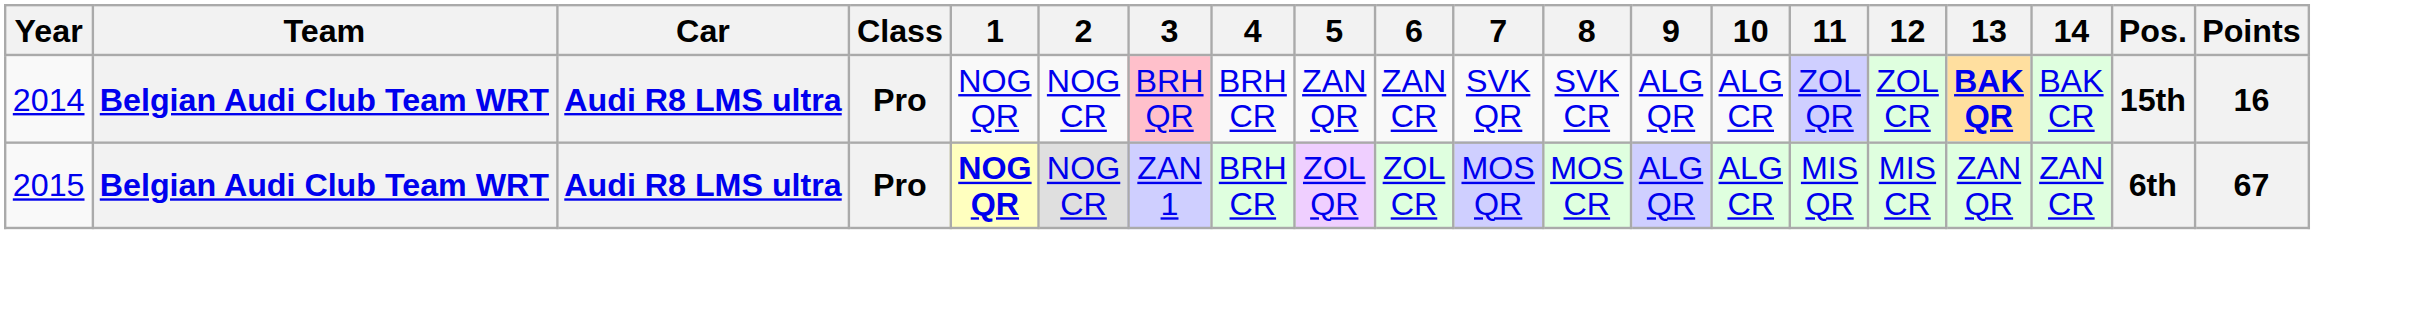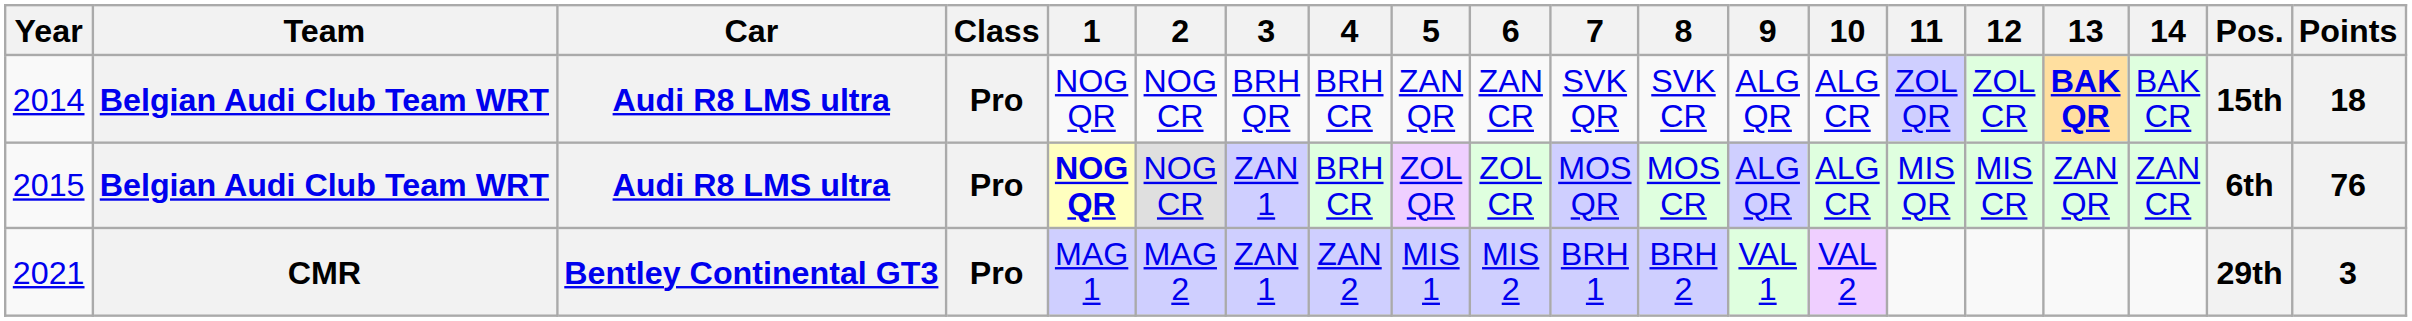2014 | 3: pink background -> no background
2014 | Points: 16 -> 18
2015 | Points: 67 -> 76
+ row: 2021 | CMR | Bentley Continental GT3 | Pro | MAG 1 | MAG 2 | ZAN 1 | ZAN 2 | MIS 1 | MIS 2 | BRH 1 | BRH 2 | VAL 1 | VAL 2 | 29th | 3
